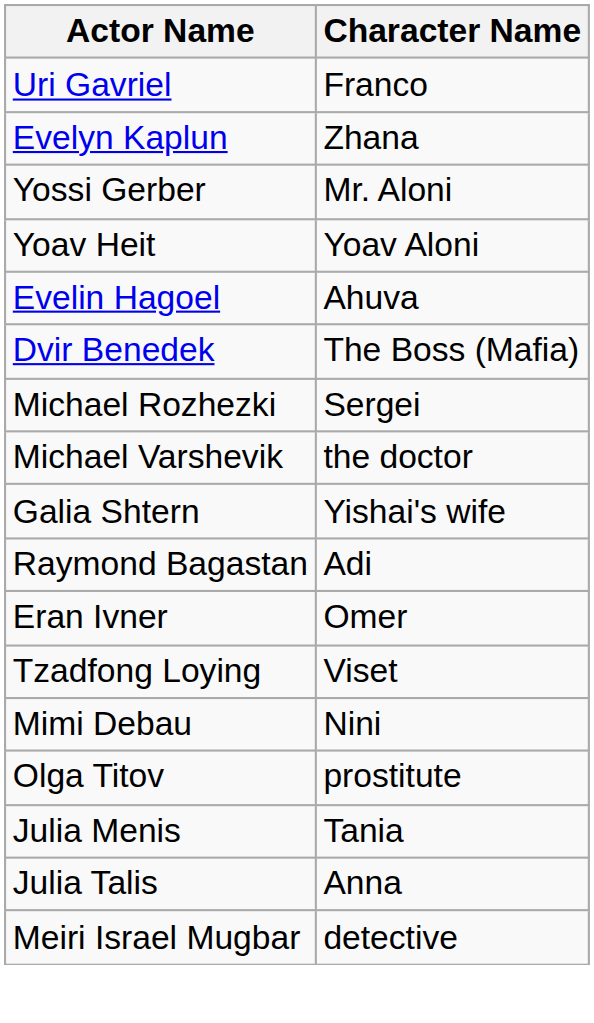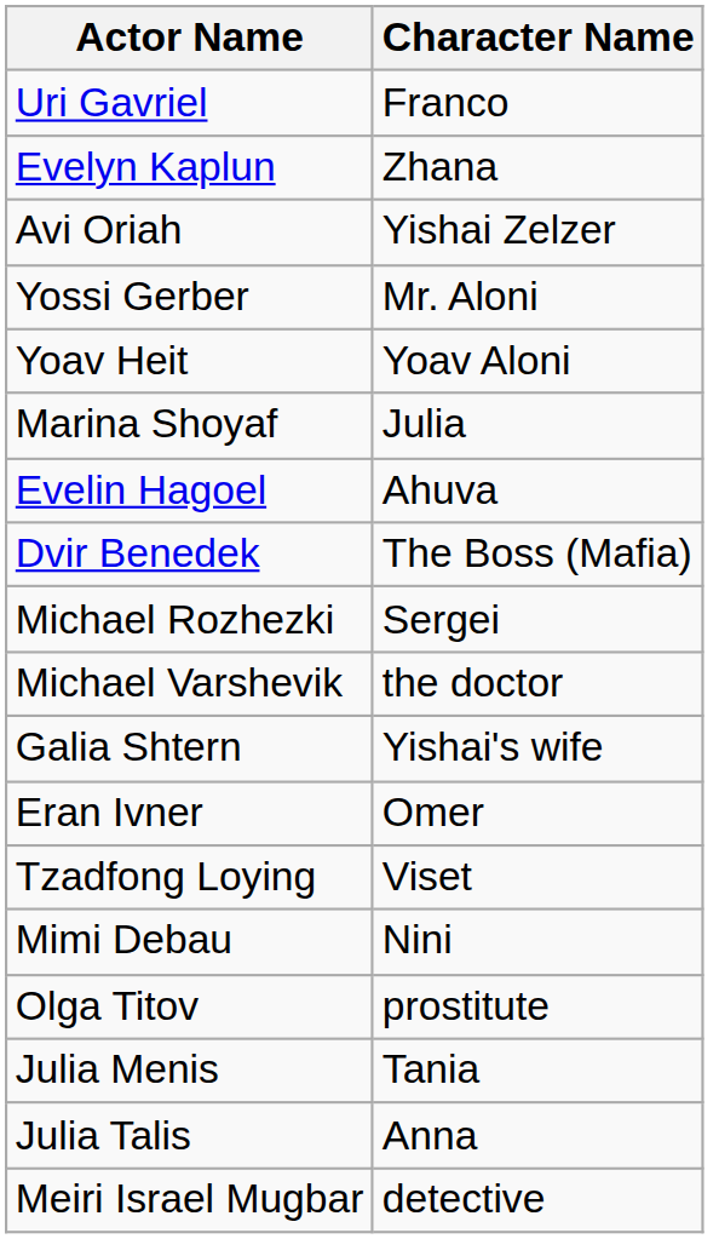+ row: Avi Oriah | Yishai Zelzer
+ row: Marina Shoyaf | Julia
- row: Raymond Bagastan | Adi
